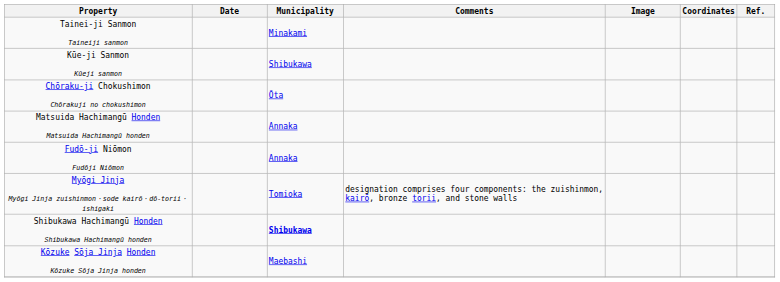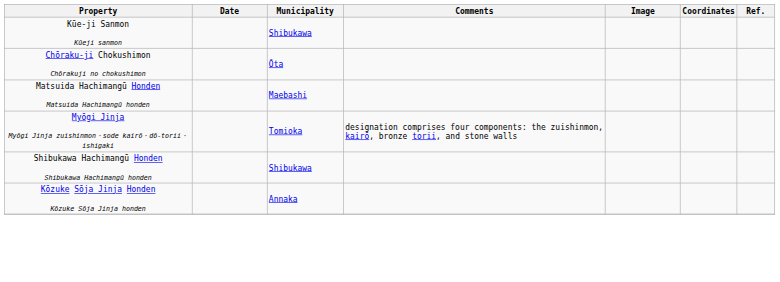- row: Tainei-ji Sanmon Taineiji sanmon | Minakami
Matsuida Hachimangū Honden Matsuida Hachimangū honden | Municipality: Annaka -> Maebashi
- row: Fudō-ji Niōmon Fudōji Niōmon | Annaka
Shibukawa Hachimangū Honden Shibukawa Hachimangū honden | Municipality: bold -> normal
Kōzuke Sōja Jinja Honden Kōzuke Sōja Jinja honden | Municipality: Maebashi -> Annaka
